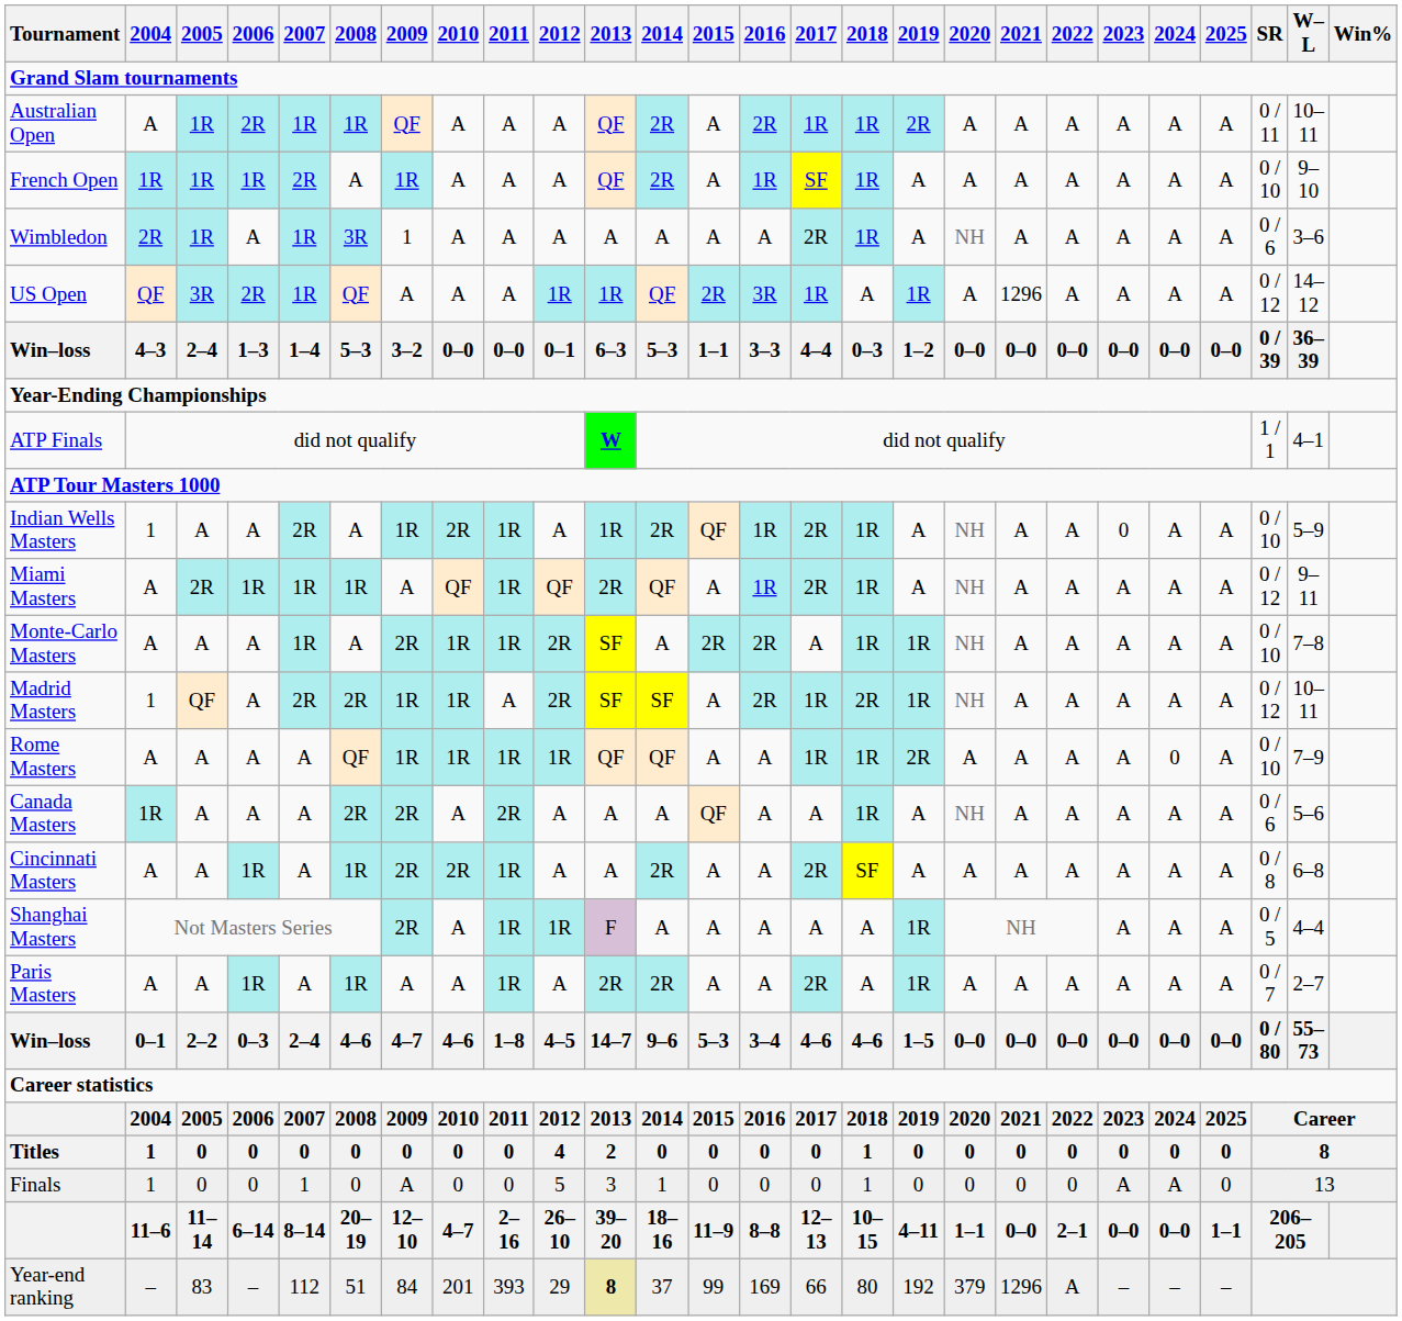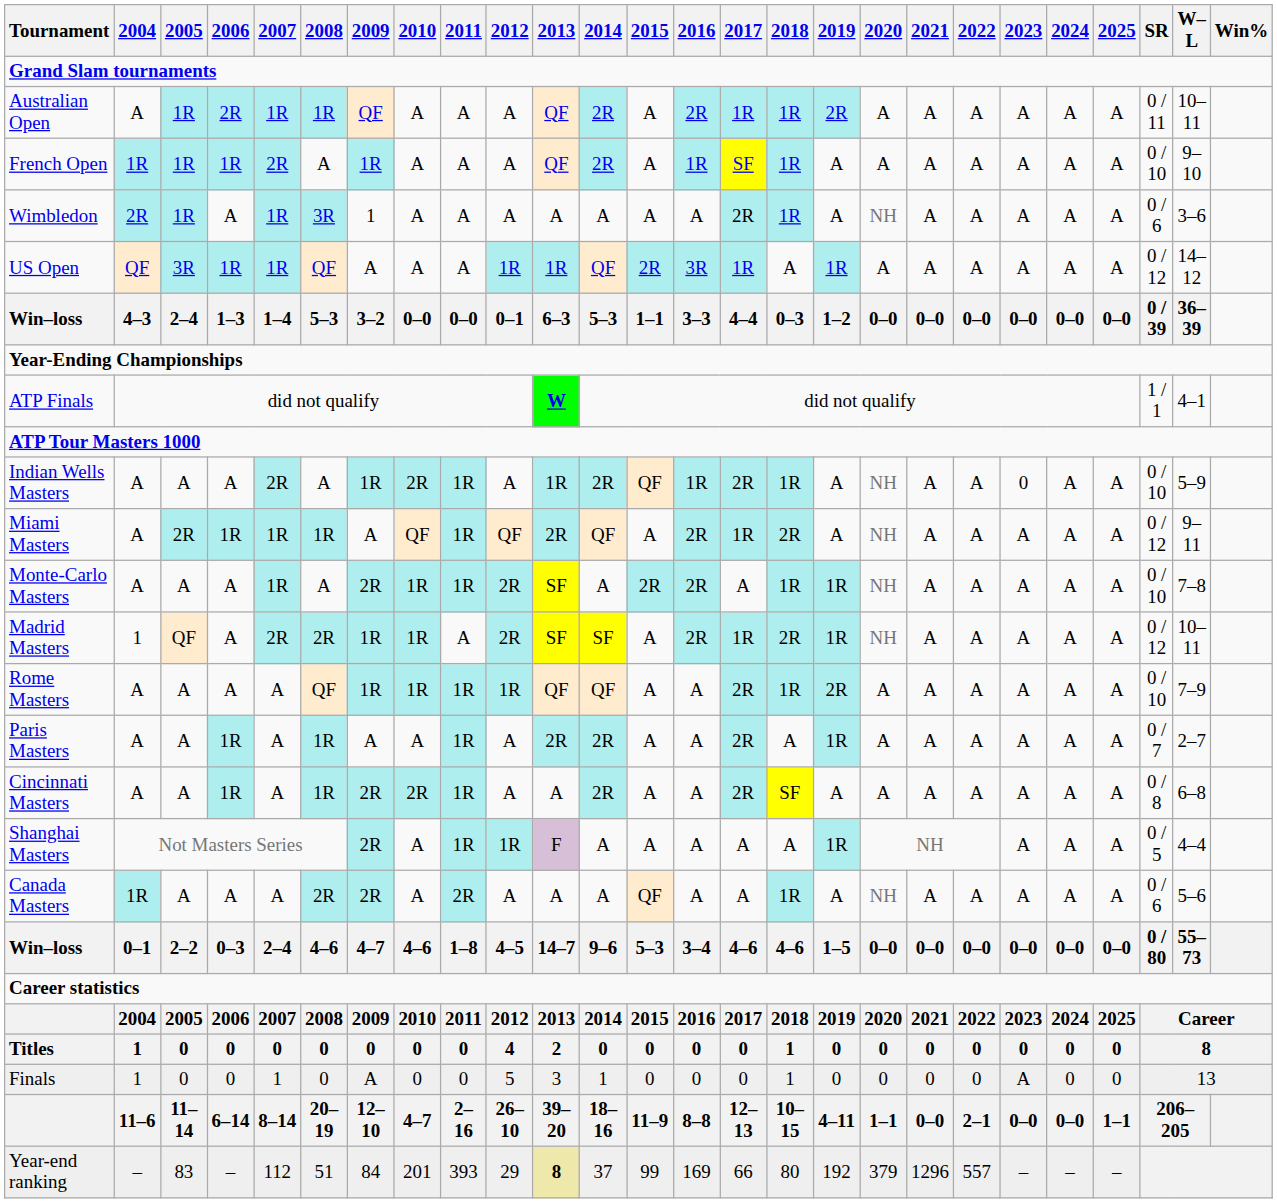US Open | 2006: 2R -> 1R
US Open | 2021: 1296 -> A
Indian Wells Masters | 2004: 1 -> A
Miami Masters | 2016: 1R -> 2R
Miami Masters | 2017: 2R -> 1R
Miami Masters | 2018: 1R -> 2R
Rome Masters | 2017: 1R -> 2R
Rome Masters | 2024: 0 -> A
rows swapped: Canada Masters <-> Paris Masters
Finals | 2024: A -> 0
Year-end ranking | 2022: A -> 557
